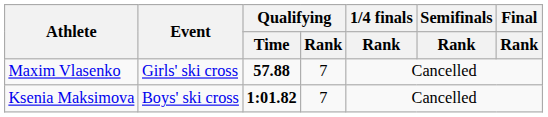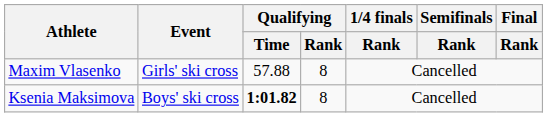Maxim Vlasenko | Qualifying / Time: bold -> normal
Maxim Vlasenko | Qualifying / Rank: 7 -> 8
Ksenia Maksimova | Qualifying / Rank: 7 -> 8
